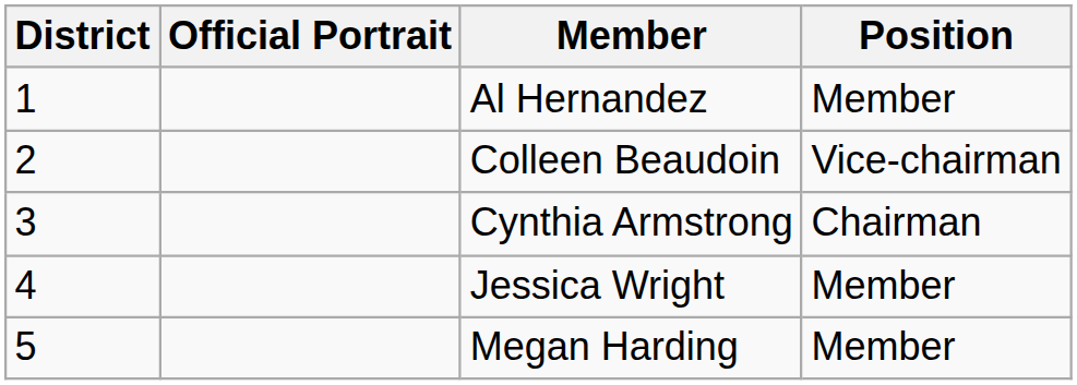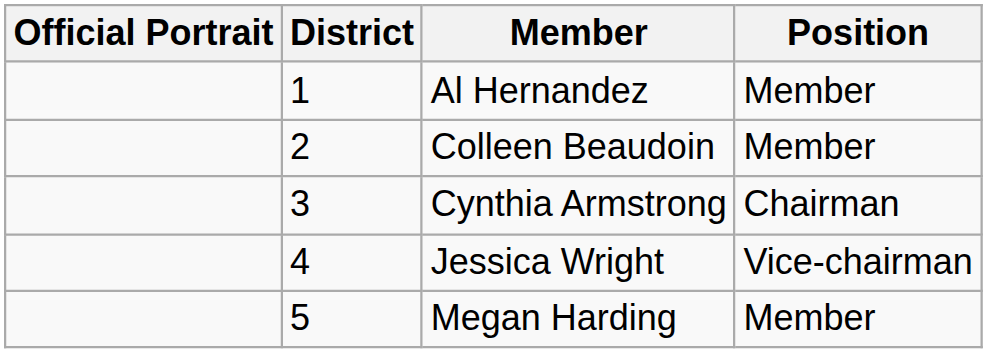columns swapped: District <-> Official Portrait
Colleen Beaudoin | Position: Vice-chairman -> Member
Jessica Wright | Position: Member -> Vice-chairman
